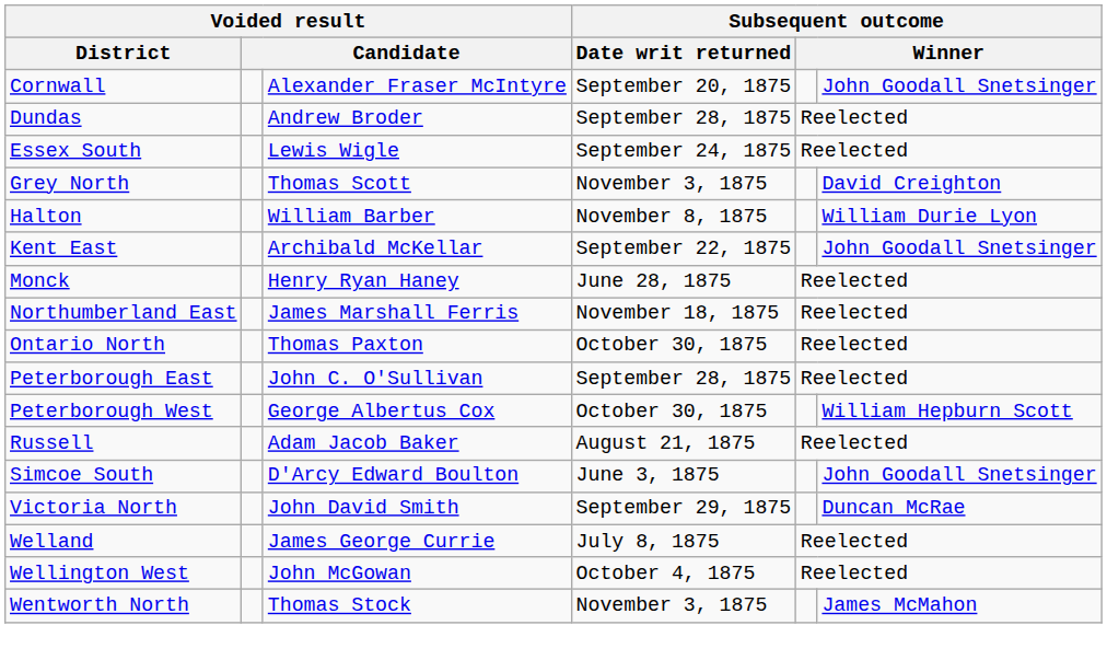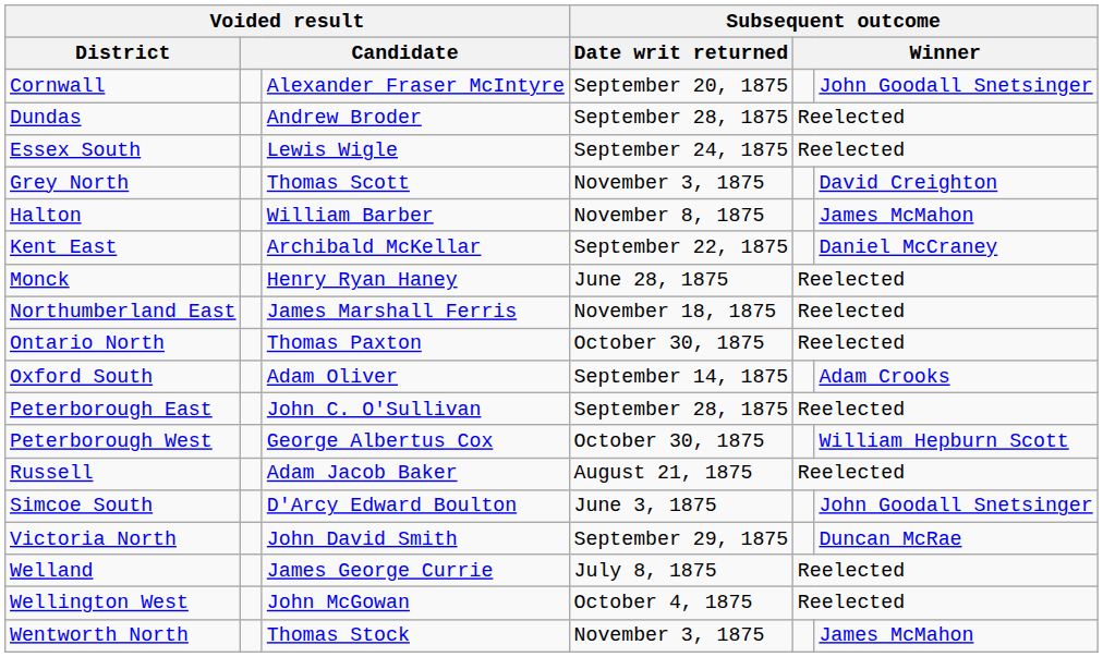Halton | column 6: William Durie Lyon -> James McMahon
Kent East | column 6: John Goodall Snetsinger -> Daniel McCraney
+ row: Oxford South | Adam Oliver | September 14, 1875 | Adam Crooks
